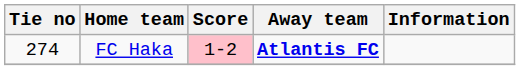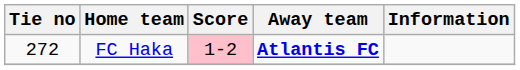FC Haka | Tie no: 274 -> 272
